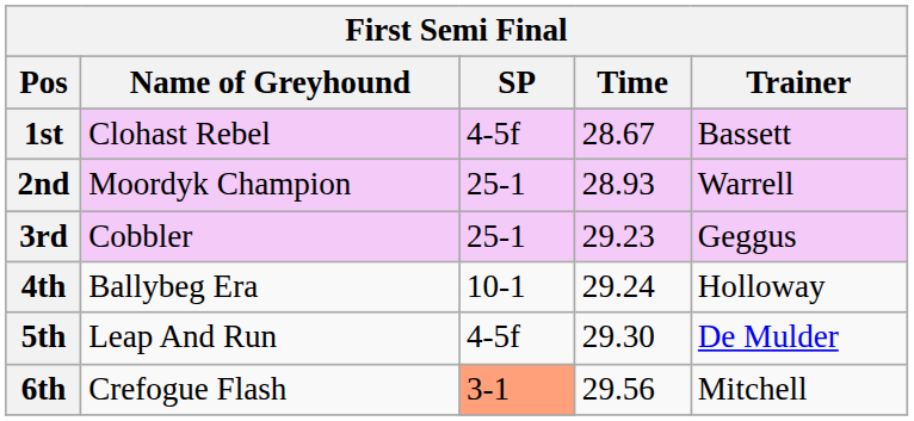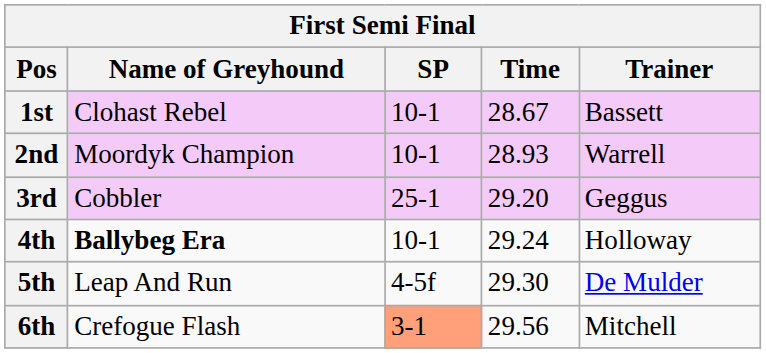1st | SP: 4-5f -> 10-1
2nd | SP: 25-1 -> 10-1
3rd | Time: 29.23 -> 29.20
4th | Name of Greyhound: normal -> bold
